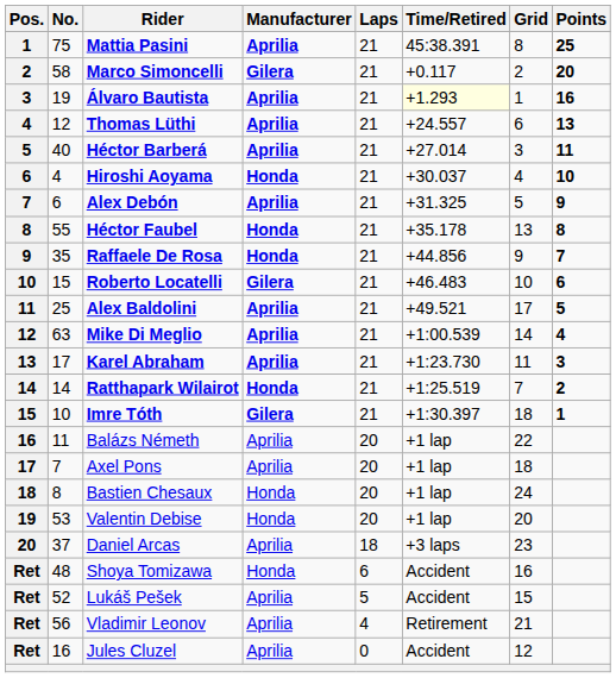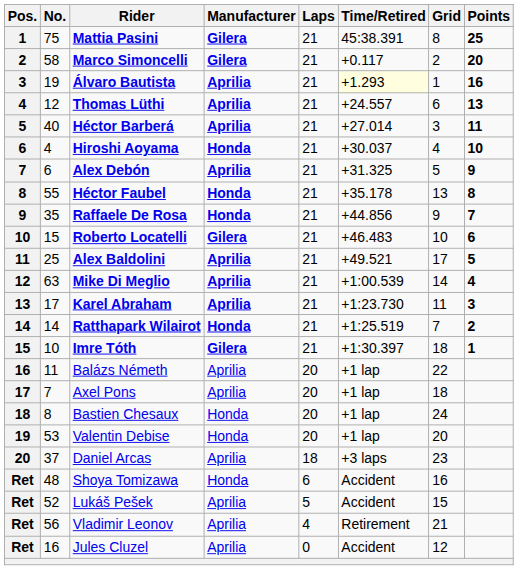Mattia Pasini | Manufacturer: Aprilia -> Gilera
